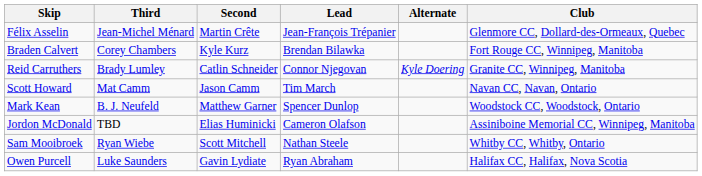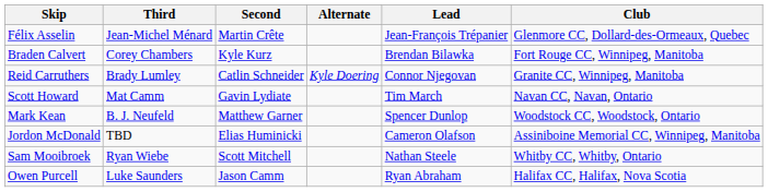columns swapped: Lead <-> Alternate
Scott Howard | Second: Jason Camm -> Gavin Lydiate
Owen Purcell | Second: Gavin Lydiate -> Jason Camm
